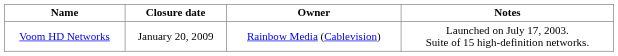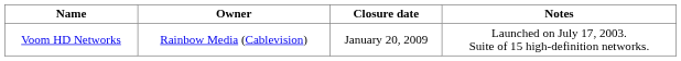columns swapped: Owner <-> Closure date
